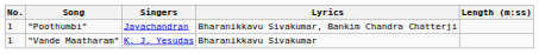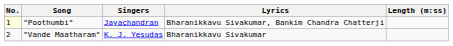"Poothumbi" | No.: no background -> lightyellow background
"Vande Maatharam" | No.: 1 -> 2
